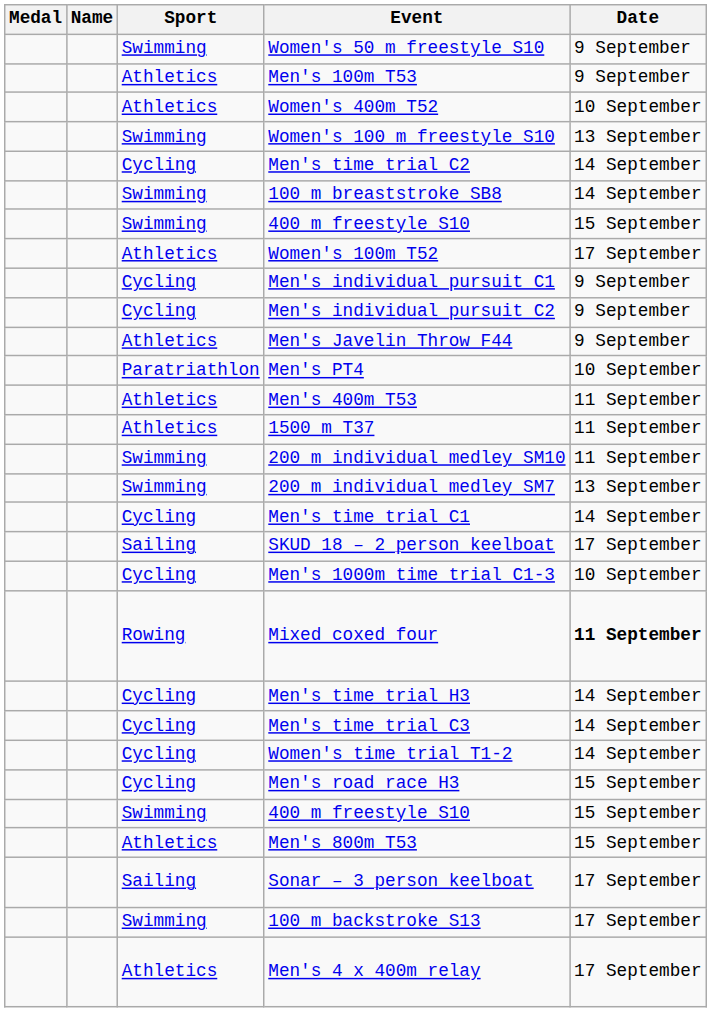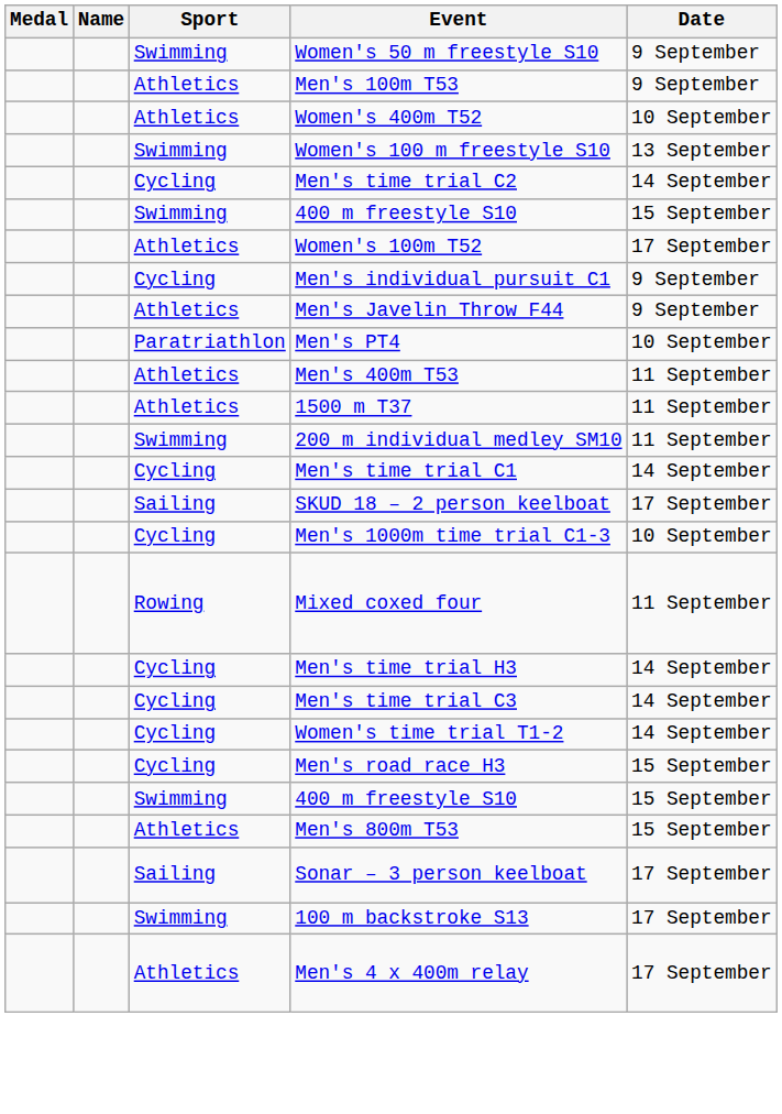- row: Swimming | 100 m breaststroke SB8 | 14 September
- row: Cycling | Men's individual pursuit C2 | 9 September
- row: Swimming | 200 m individual medley SM7 | 13 September
Mixed coxed four | Date: bold -> normal
